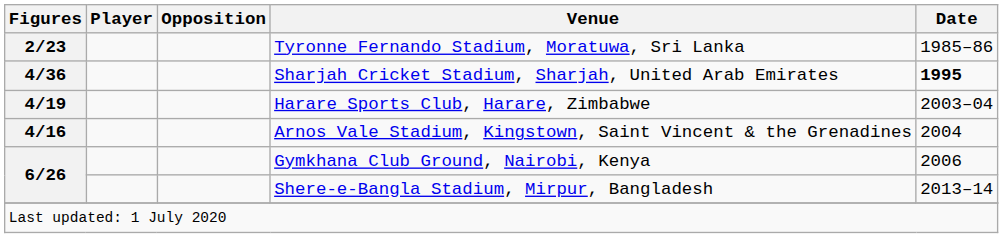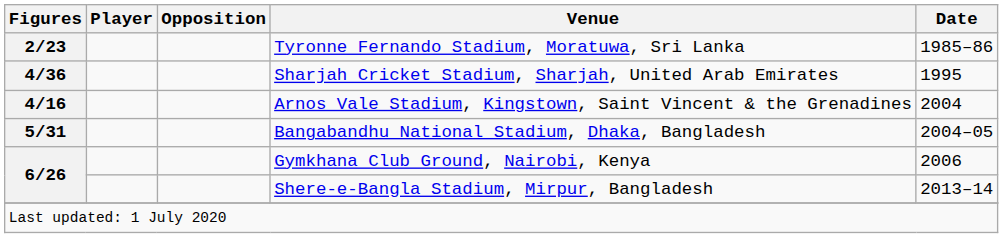Sharjah Cricket Stadium, Sharjah, United Arab Emirates | Date: bold -> normal
- row: 4/19 | Harare Sports Club, Harare, Zimbabwe | 2003–04
+ row: 5/31 | Bangabandhu National Stadium, Dhaka, Bangladesh | 2004–05
